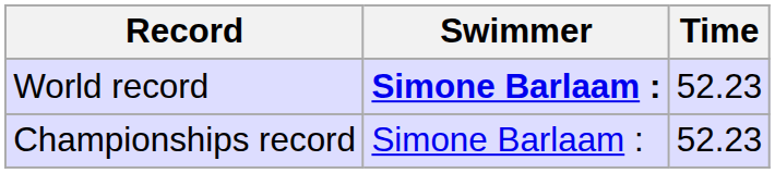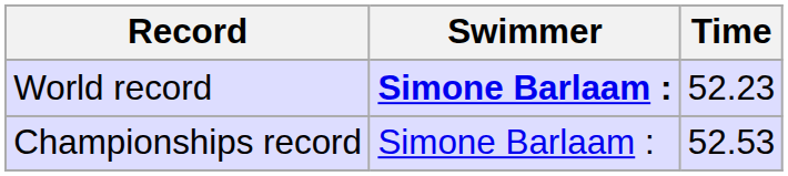Championships record | Time: 52.23 -> 52.53
